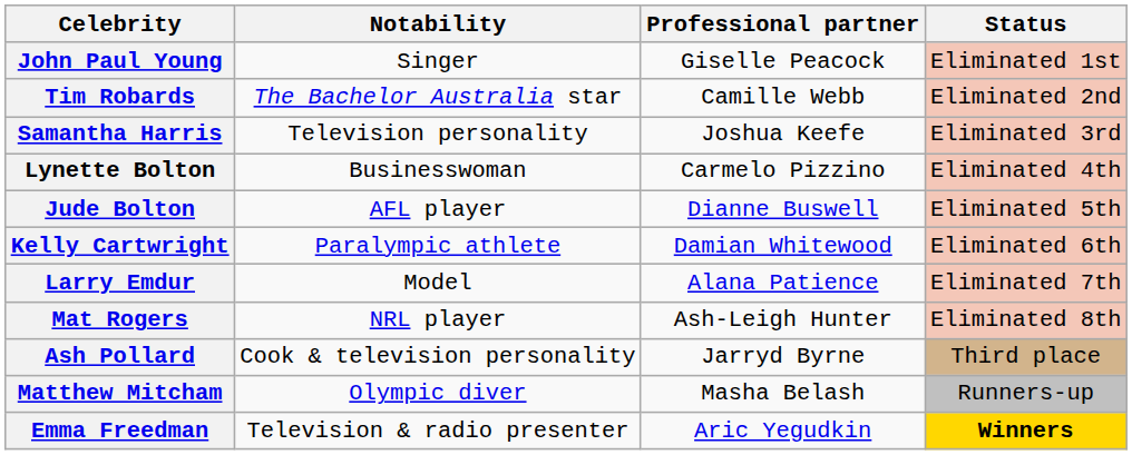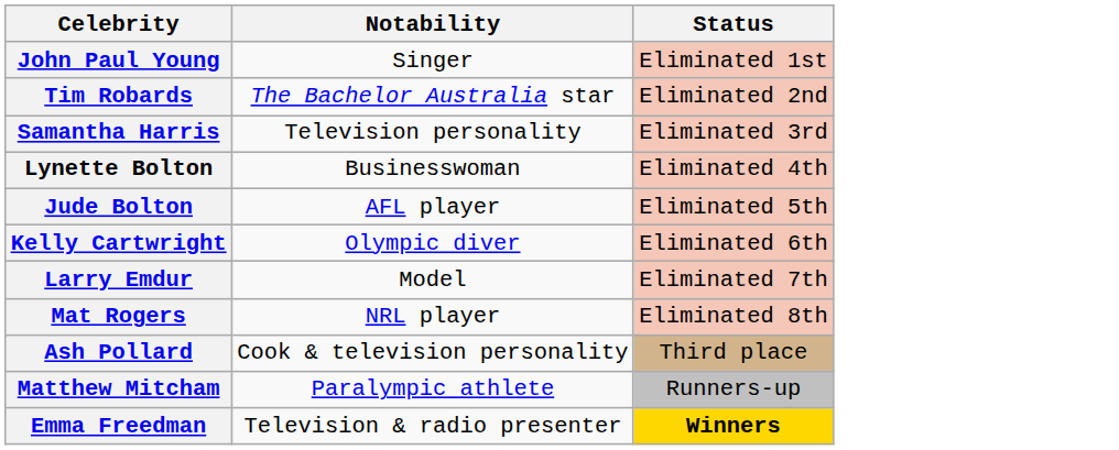- column: Professional partner | Giselle Peacock | Camille Webb | Joshua Keefe | Carmelo Pizzino | Dianne Buswell | Damian Whitewood | Alana Patience | Ash-Leigh Hunter | Jarryd Byrne | Masha Belash | Aric Yegudkin
Kelly Cartwright | Notability: Paralympic athlete -> Olympic diver
Matthew Mitcham | Notability: Olympic diver -> Paralympic athlete
